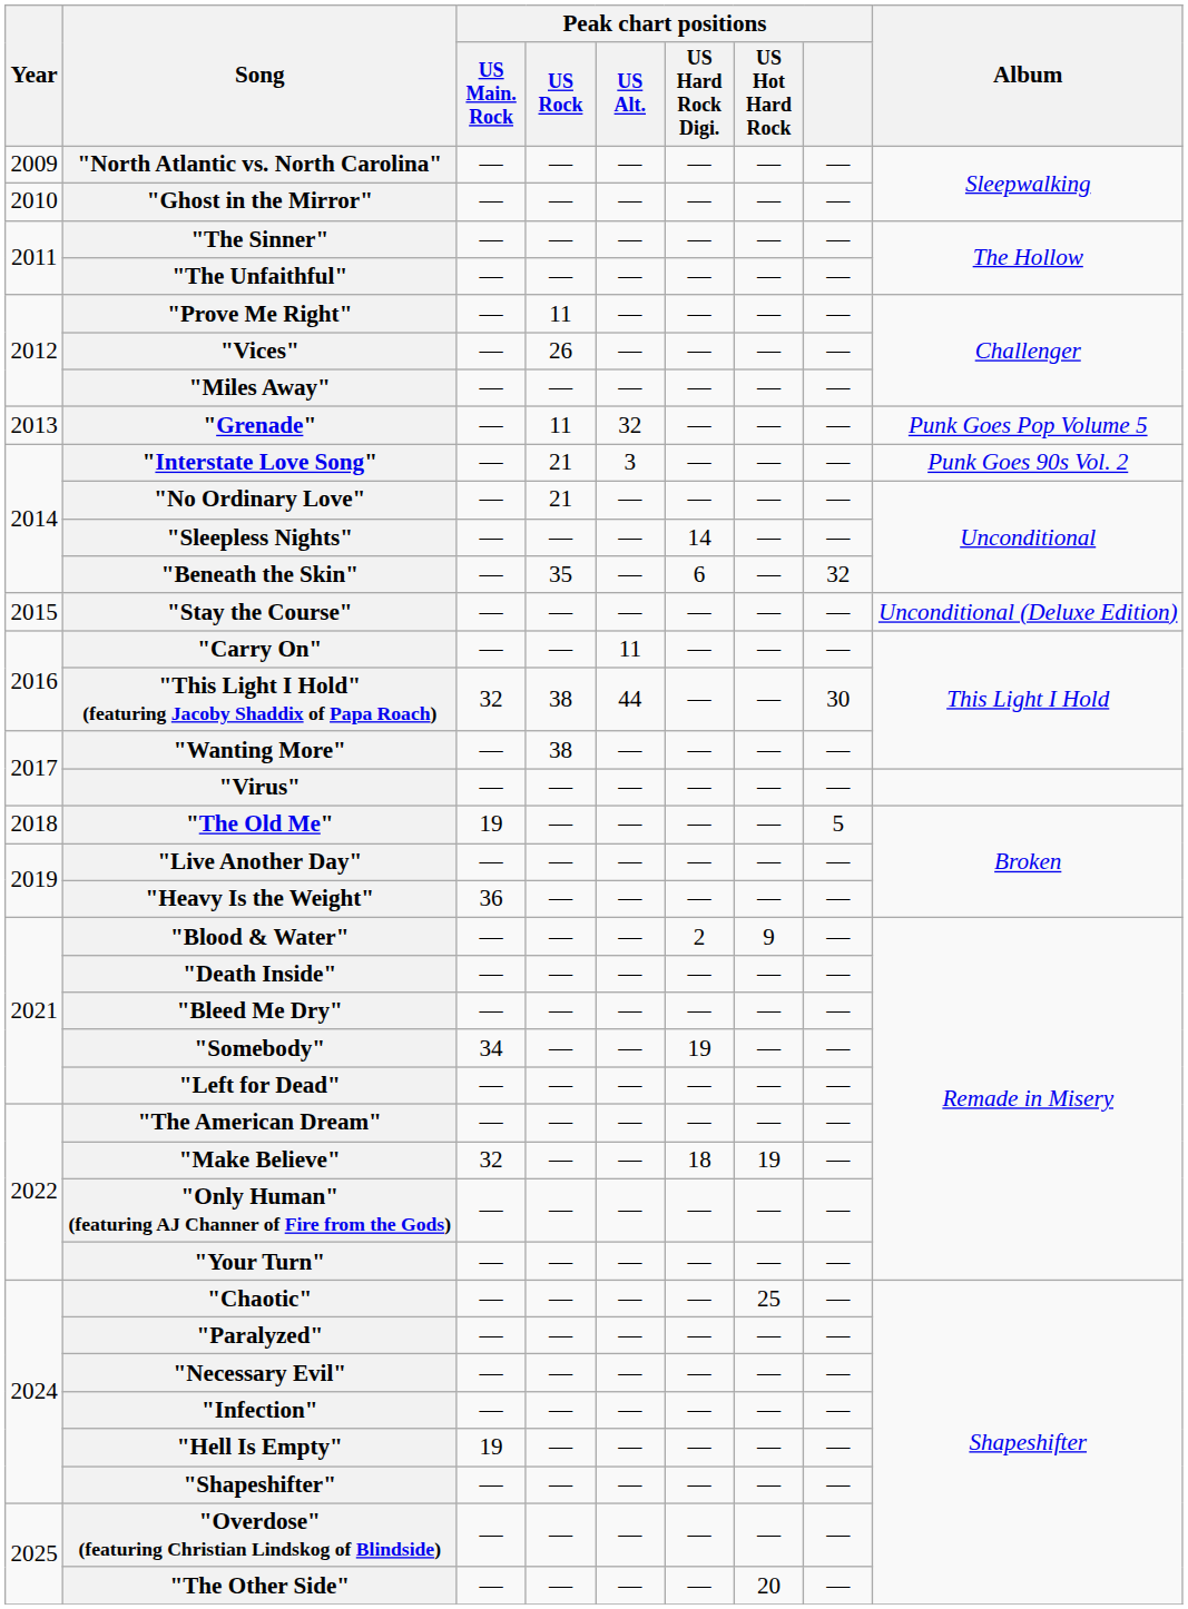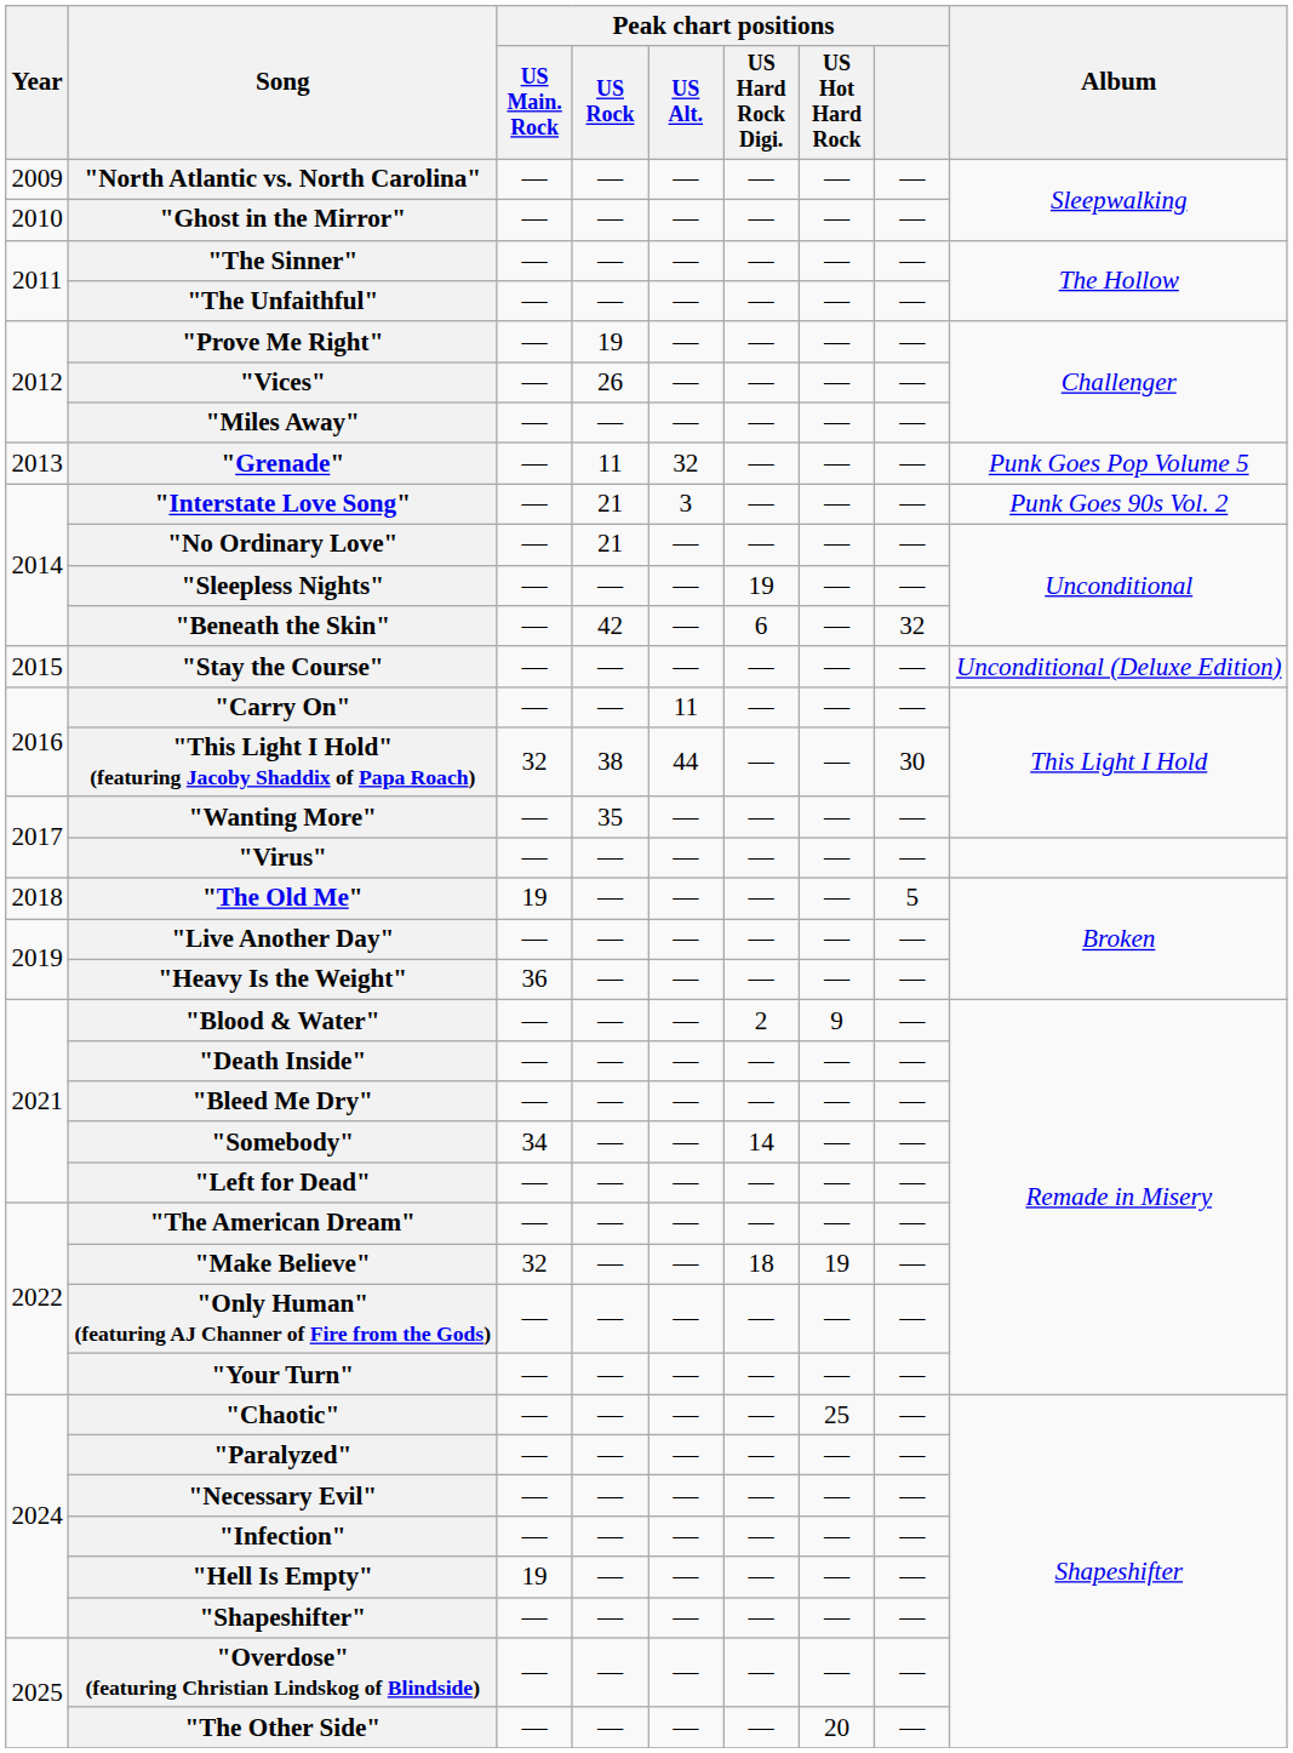"Prove Me Right" | Peak chart positions / US Rock: 11 -> 19
"Sleepless Nights" | Peak chart positions / US Hard Rock Digi.: 14 -> 19
"Beneath the Skin" | Peak chart positions / US Rock: 35 -> 42
"Wanting More" | Peak chart positions / US Rock: 38 -> 35
"Somebody" | Peak chart positions / US Hard Rock Digi.: 19 -> 14
